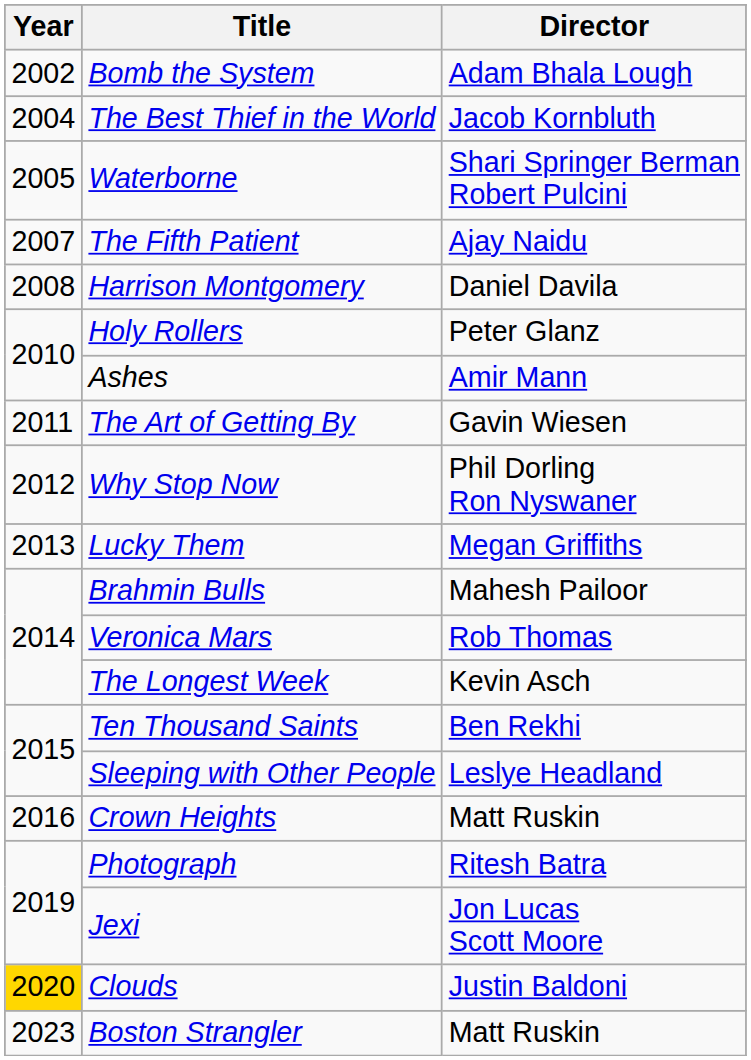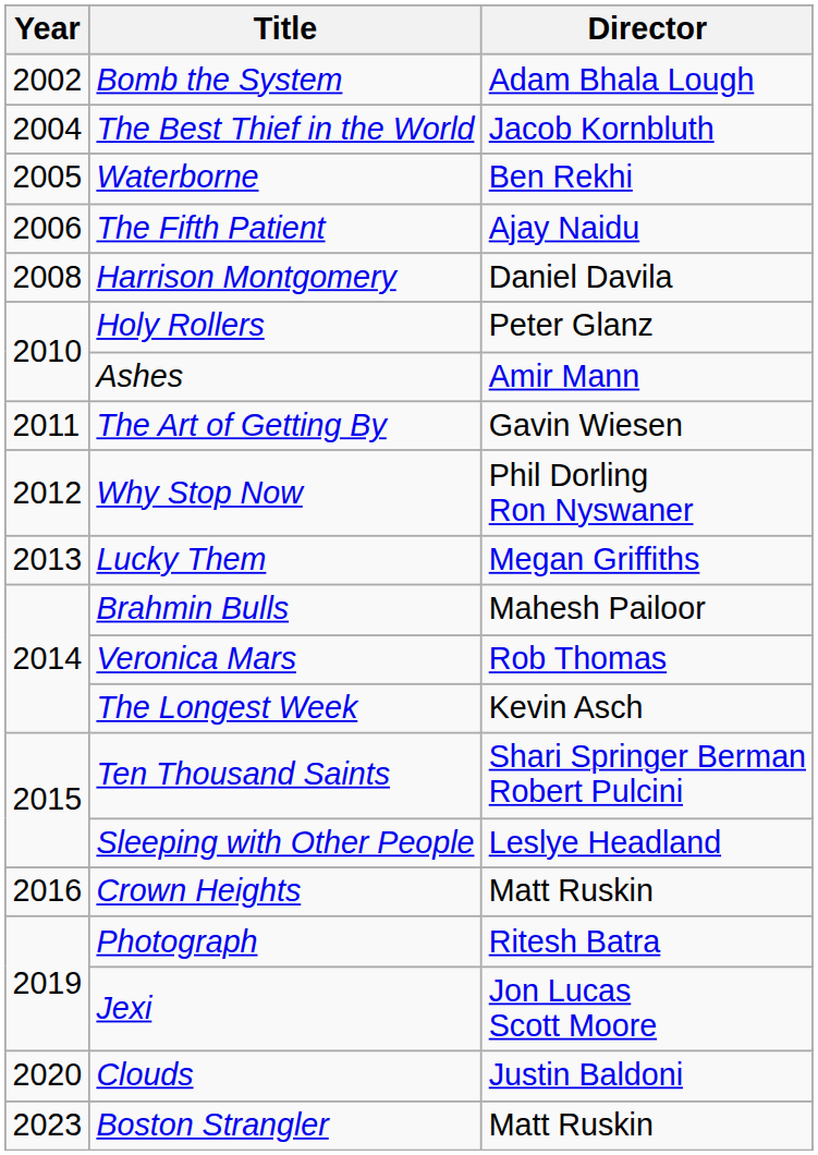Waterborne | Director: Shari Springer Berman Robert Pulcini -> Ben Rekhi
The Fifth Patient | Year: 2007 -> 2006
Ten Thousand Saints | Director: Ben Rekhi -> Shari Springer Berman Robert Pulcini
Clouds | Year: gold background -> no background
